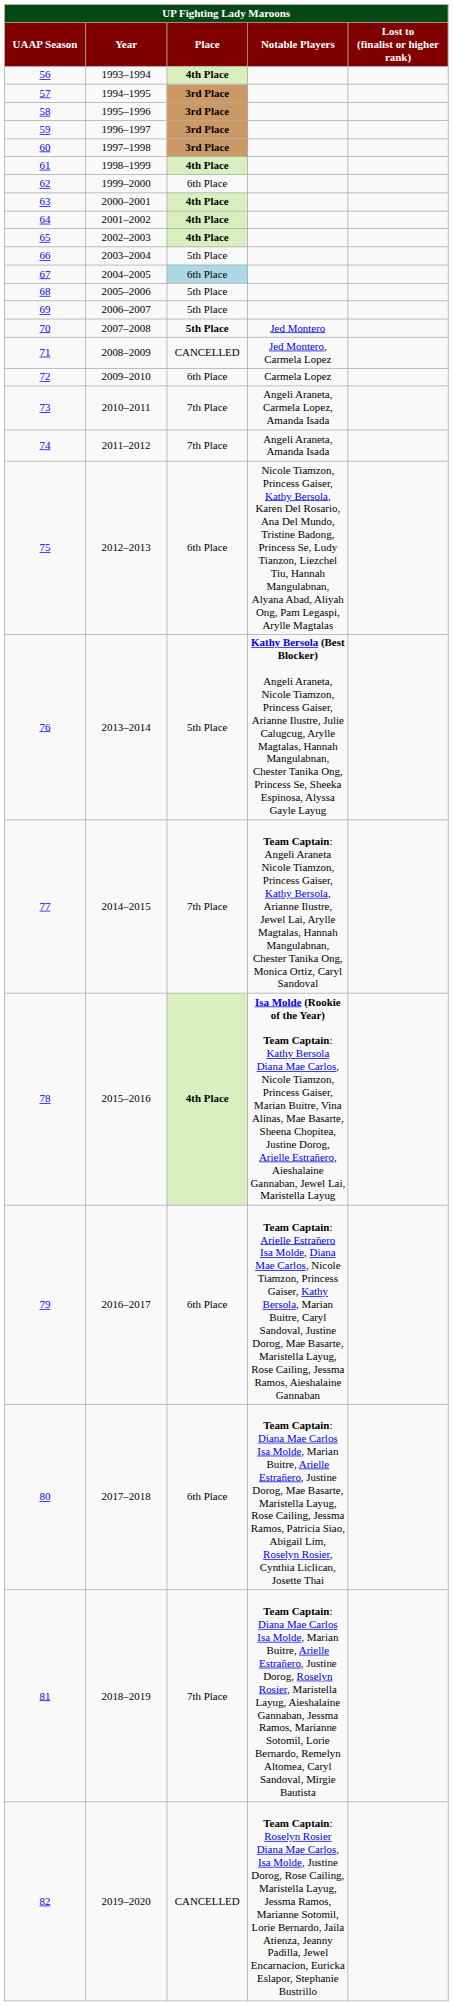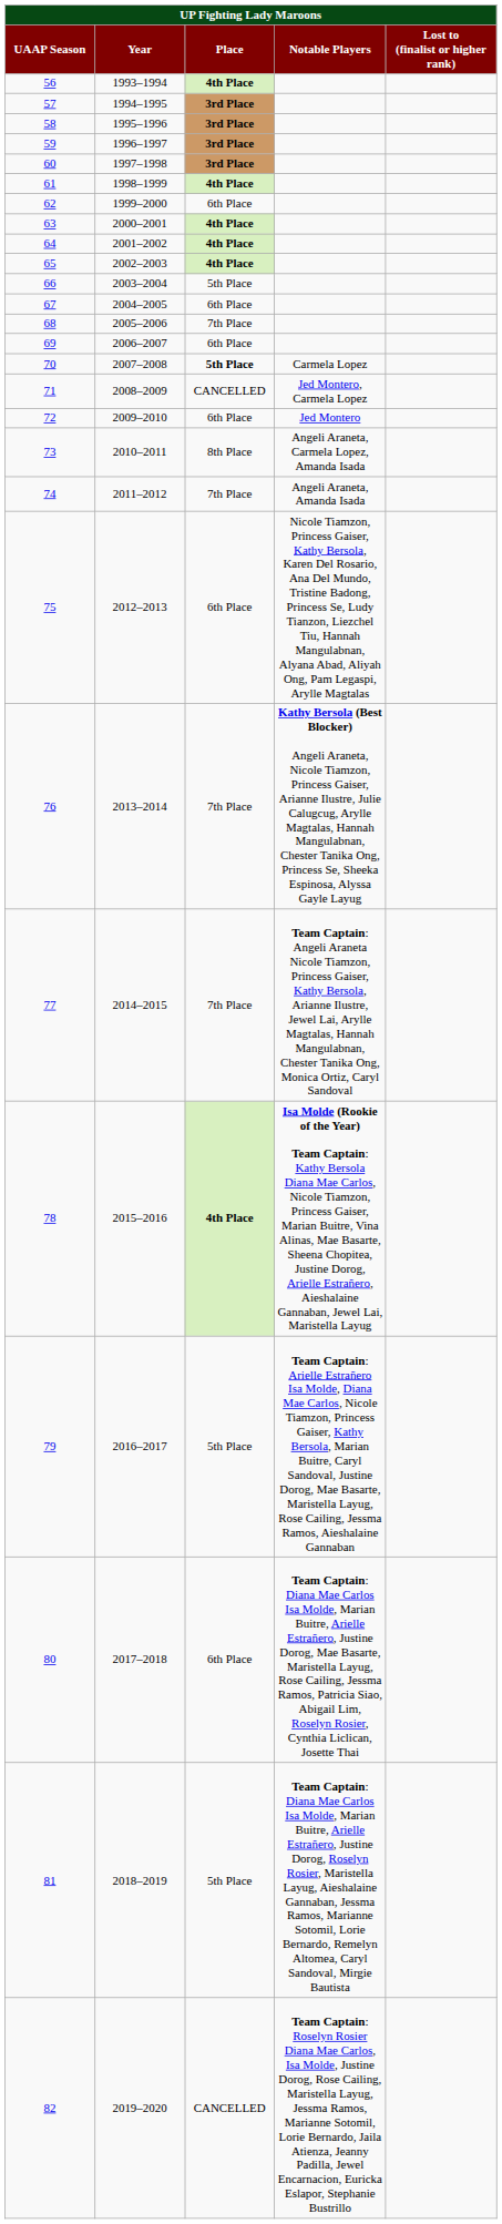67 | Place: lightblue background -> no background
68 | Place: 5th Place -> 7th Place
69 | Place: 5th Place -> 6th Place
70 | Notable Players: Jed Montero -> Carmela Lopez
72 | Notable Players: Carmela Lopez -> Jed Montero
73 | Place: 7th Place -> 8th Place
76 | Place: 5th Place -> 7th Place
79 | Place: 6th Place -> 5th Place
81 | Place: 7th Place -> 5th Place
